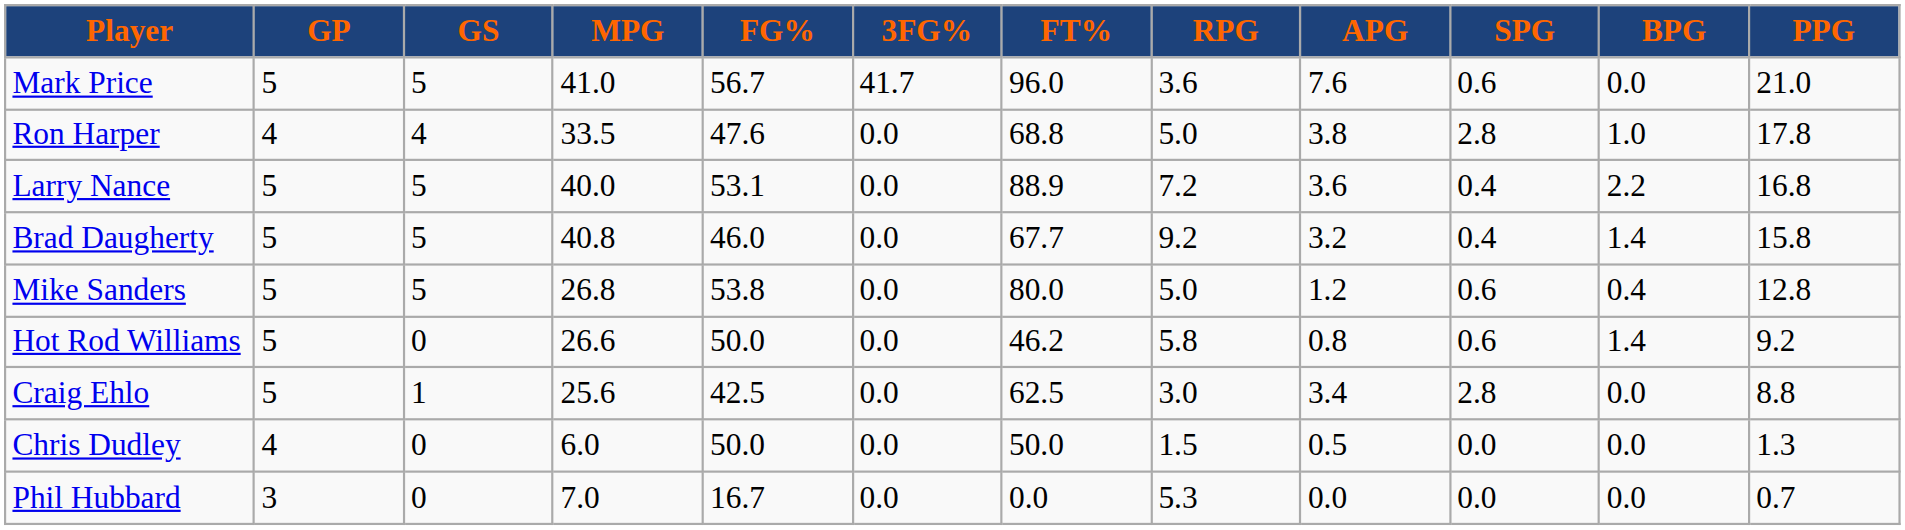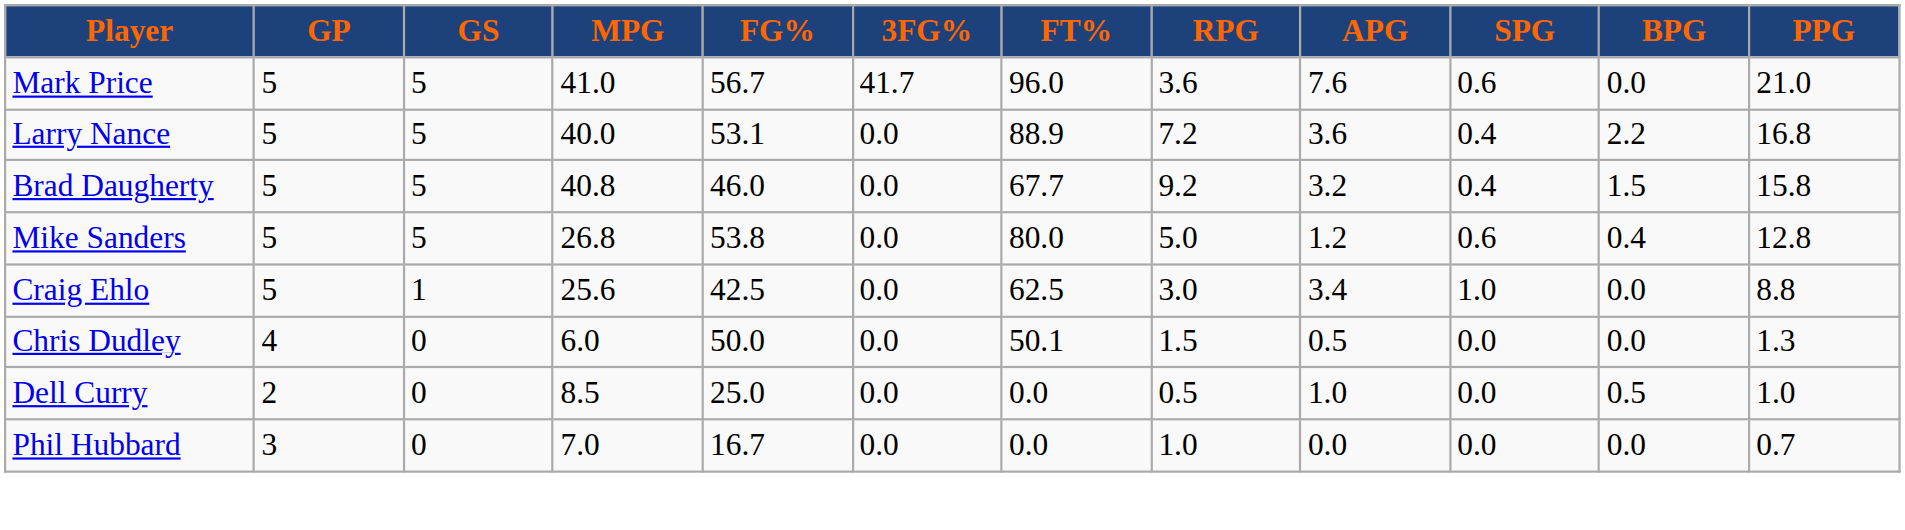- row: Ron Harper | 4 | 4 | 33.5 | 47.6 | 0.0 | 68.8 | 5.0 | 3.8 | 2.8 | 1.0 | 17.8
Brad Daugherty | BPG: 1.4 -> 1.5
- row: Hot Rod Williams | 5 | 0 | 26.6 | 50.0 | 0.0 | 46.2 | 5.8 | 0.8 | 0.6 | 1.4 | 9.2
Craig Ehlo | SPG: 2.8 -> 1.0
Chris Dudley | FT%: 50.0 -> 50.1
+ row: Dell Curry | 2 | 0 | 8.5 | 25.0 | 0.0 | 0.0 | 0.5 | 1.0 | 0.0 | 0.5 | 1.0
Phil Hubbard | RPG: 5.3 -> 1.0
